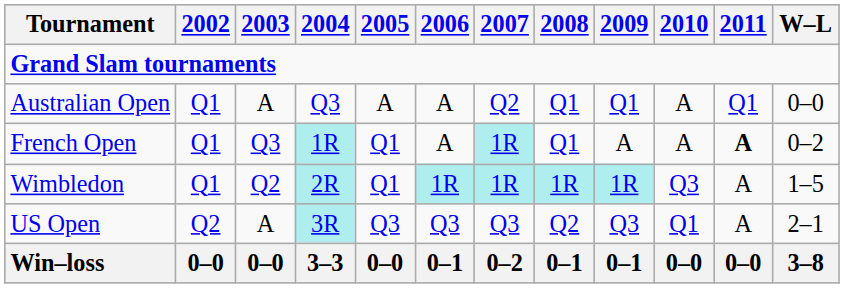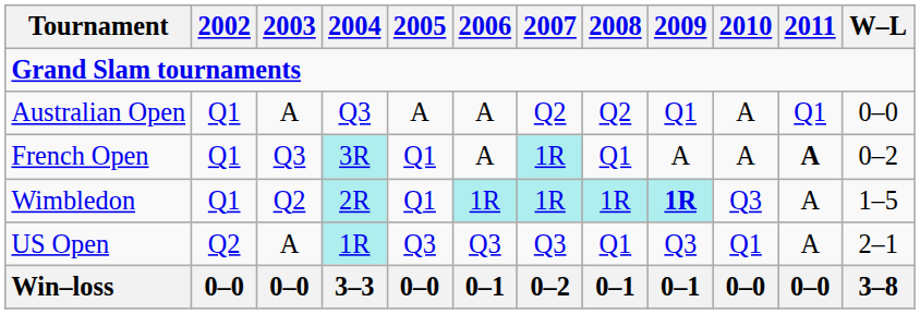Australian Open | 2008: Q1 -> Q2
French Open | 2004: 1R -> 3R
Wimbledon | 2009: normal -> bold
US Open | 2004: 3R -> 1R
US Open | 2008: Q2 -> Q1
